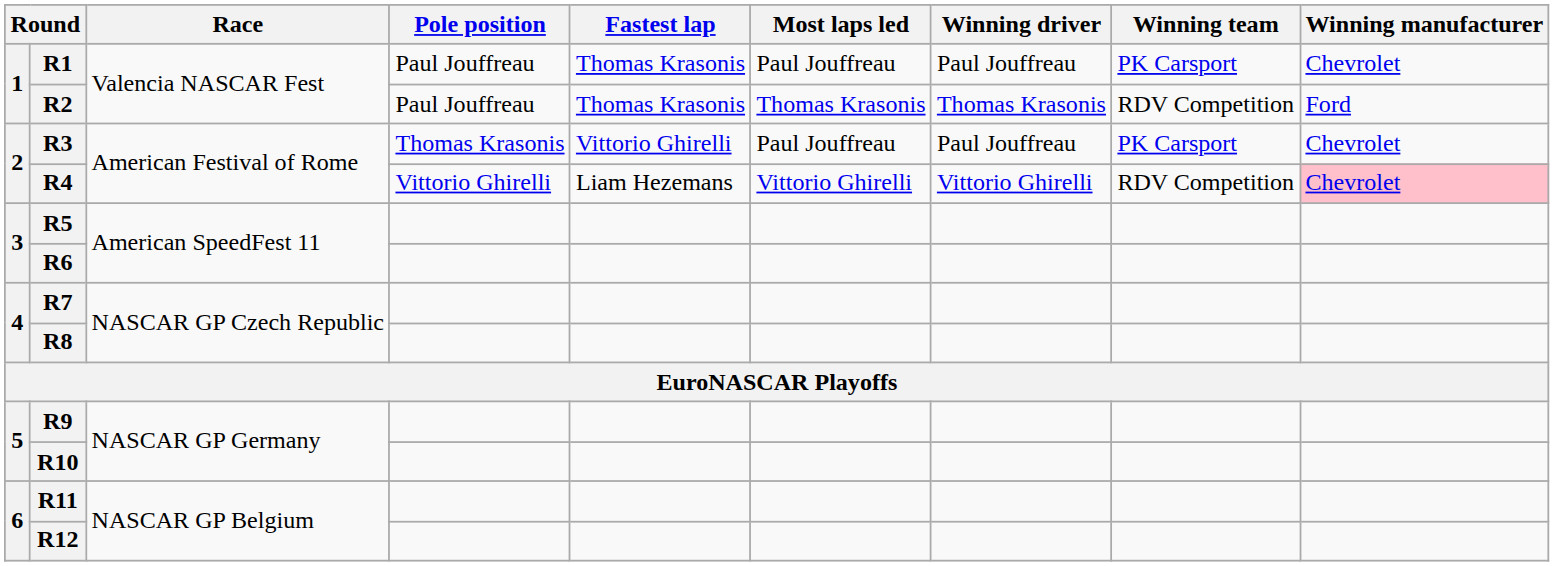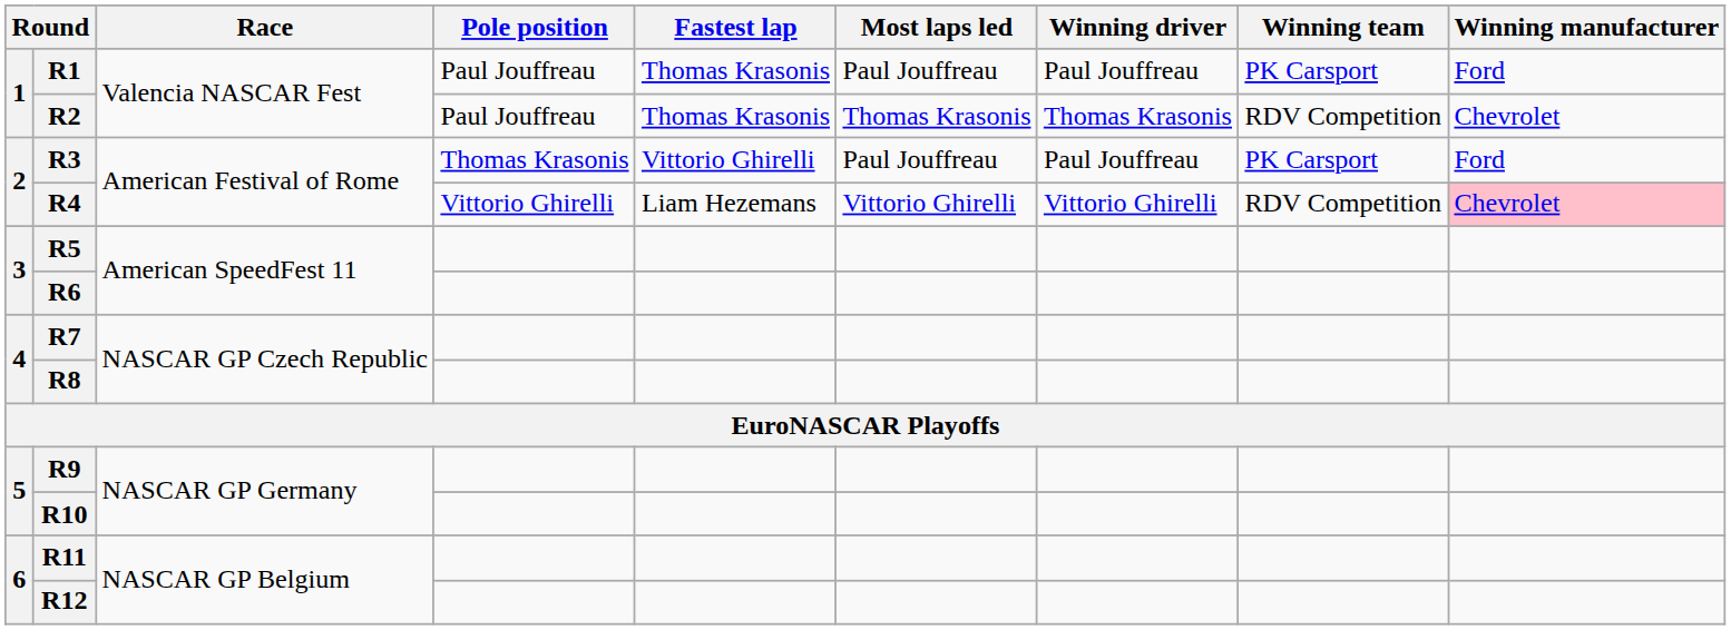R1 | Winning manufacturer: Chevrolet -> Ford
R2 | Winning manufacturer: Ford -> Chevrolet
R3 | Winning manufacturer: Chevrolet -> Ford
